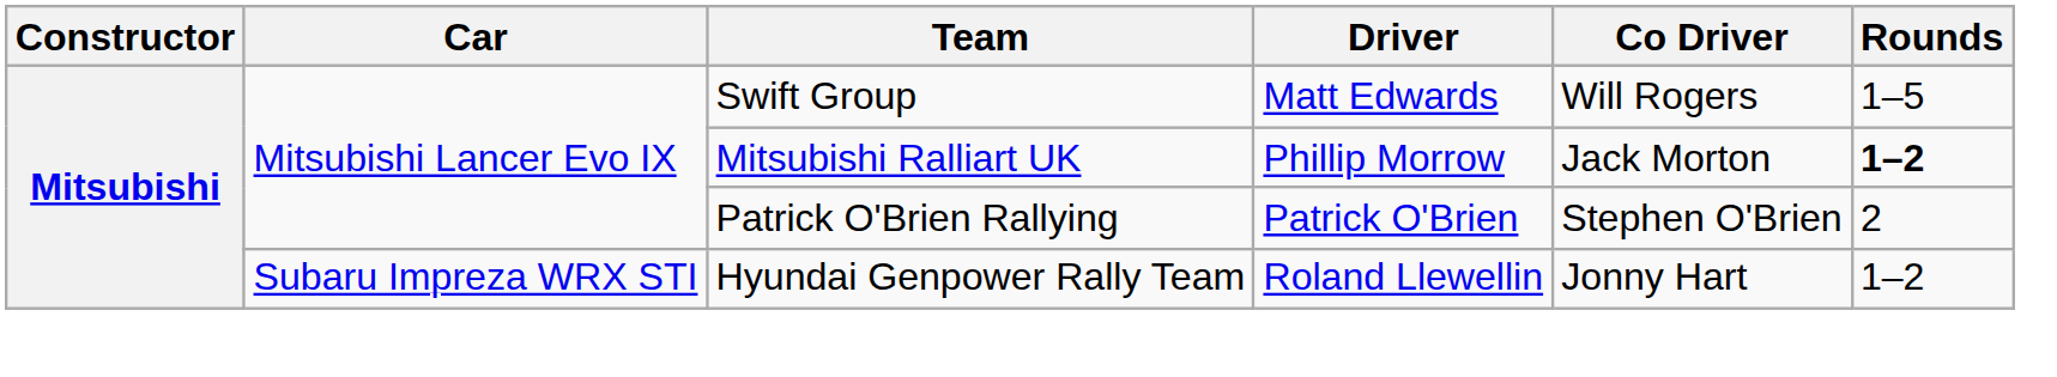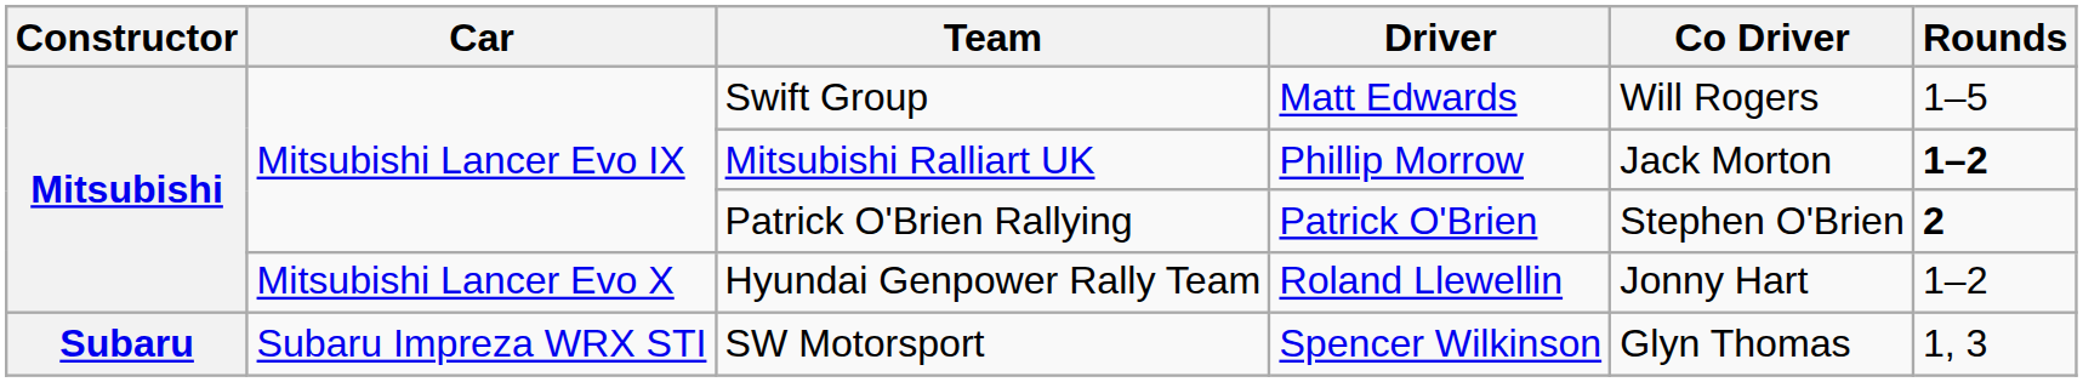Patrick O'Brien Rallying | Rounds: normal -> bold
Hyundai Genpower Rally Team | Car: Subaru Impreza WRX STI -> Mitsubishi Lancer Evo X
+ row: Subaru | Subaru Impreza WRX STI | SW Motorsport | Spencer Wilkinson | Glyn Thomas | 1, 3
